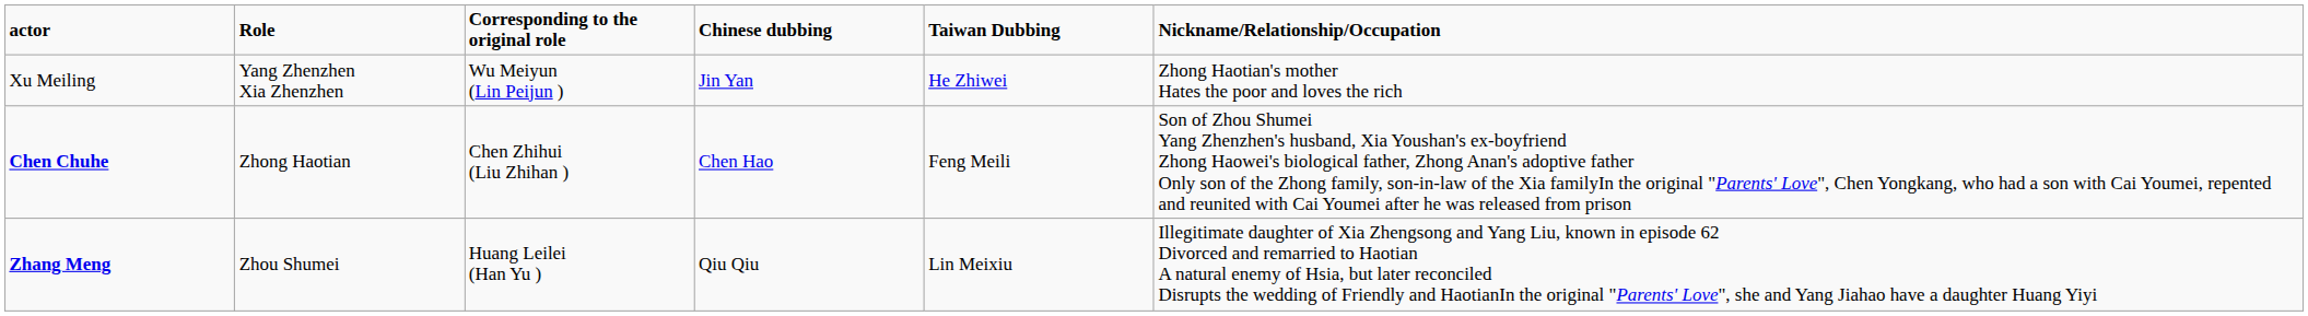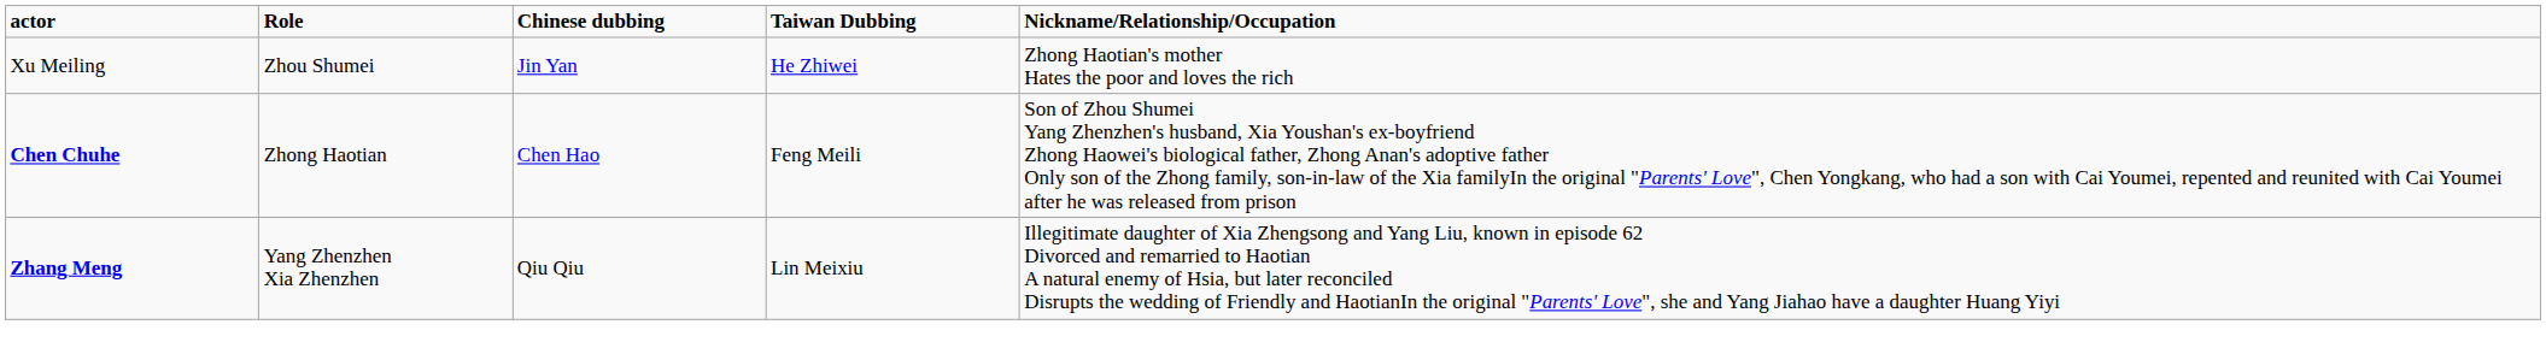- column: Corresponding to the original role | Wu Meiyun (Lin Peijun ) | Chen Zhihui (Liu Zhihan ) | Huang Leilei (Han Yu )
Xu Meiling | Role: Yang Zhenzhen Xia Zhenzhen -> Zhou Shumei
Zhang Meng | Role: Zhou Shumei -> Yang Zhenzhen Xia Zhenzhen
